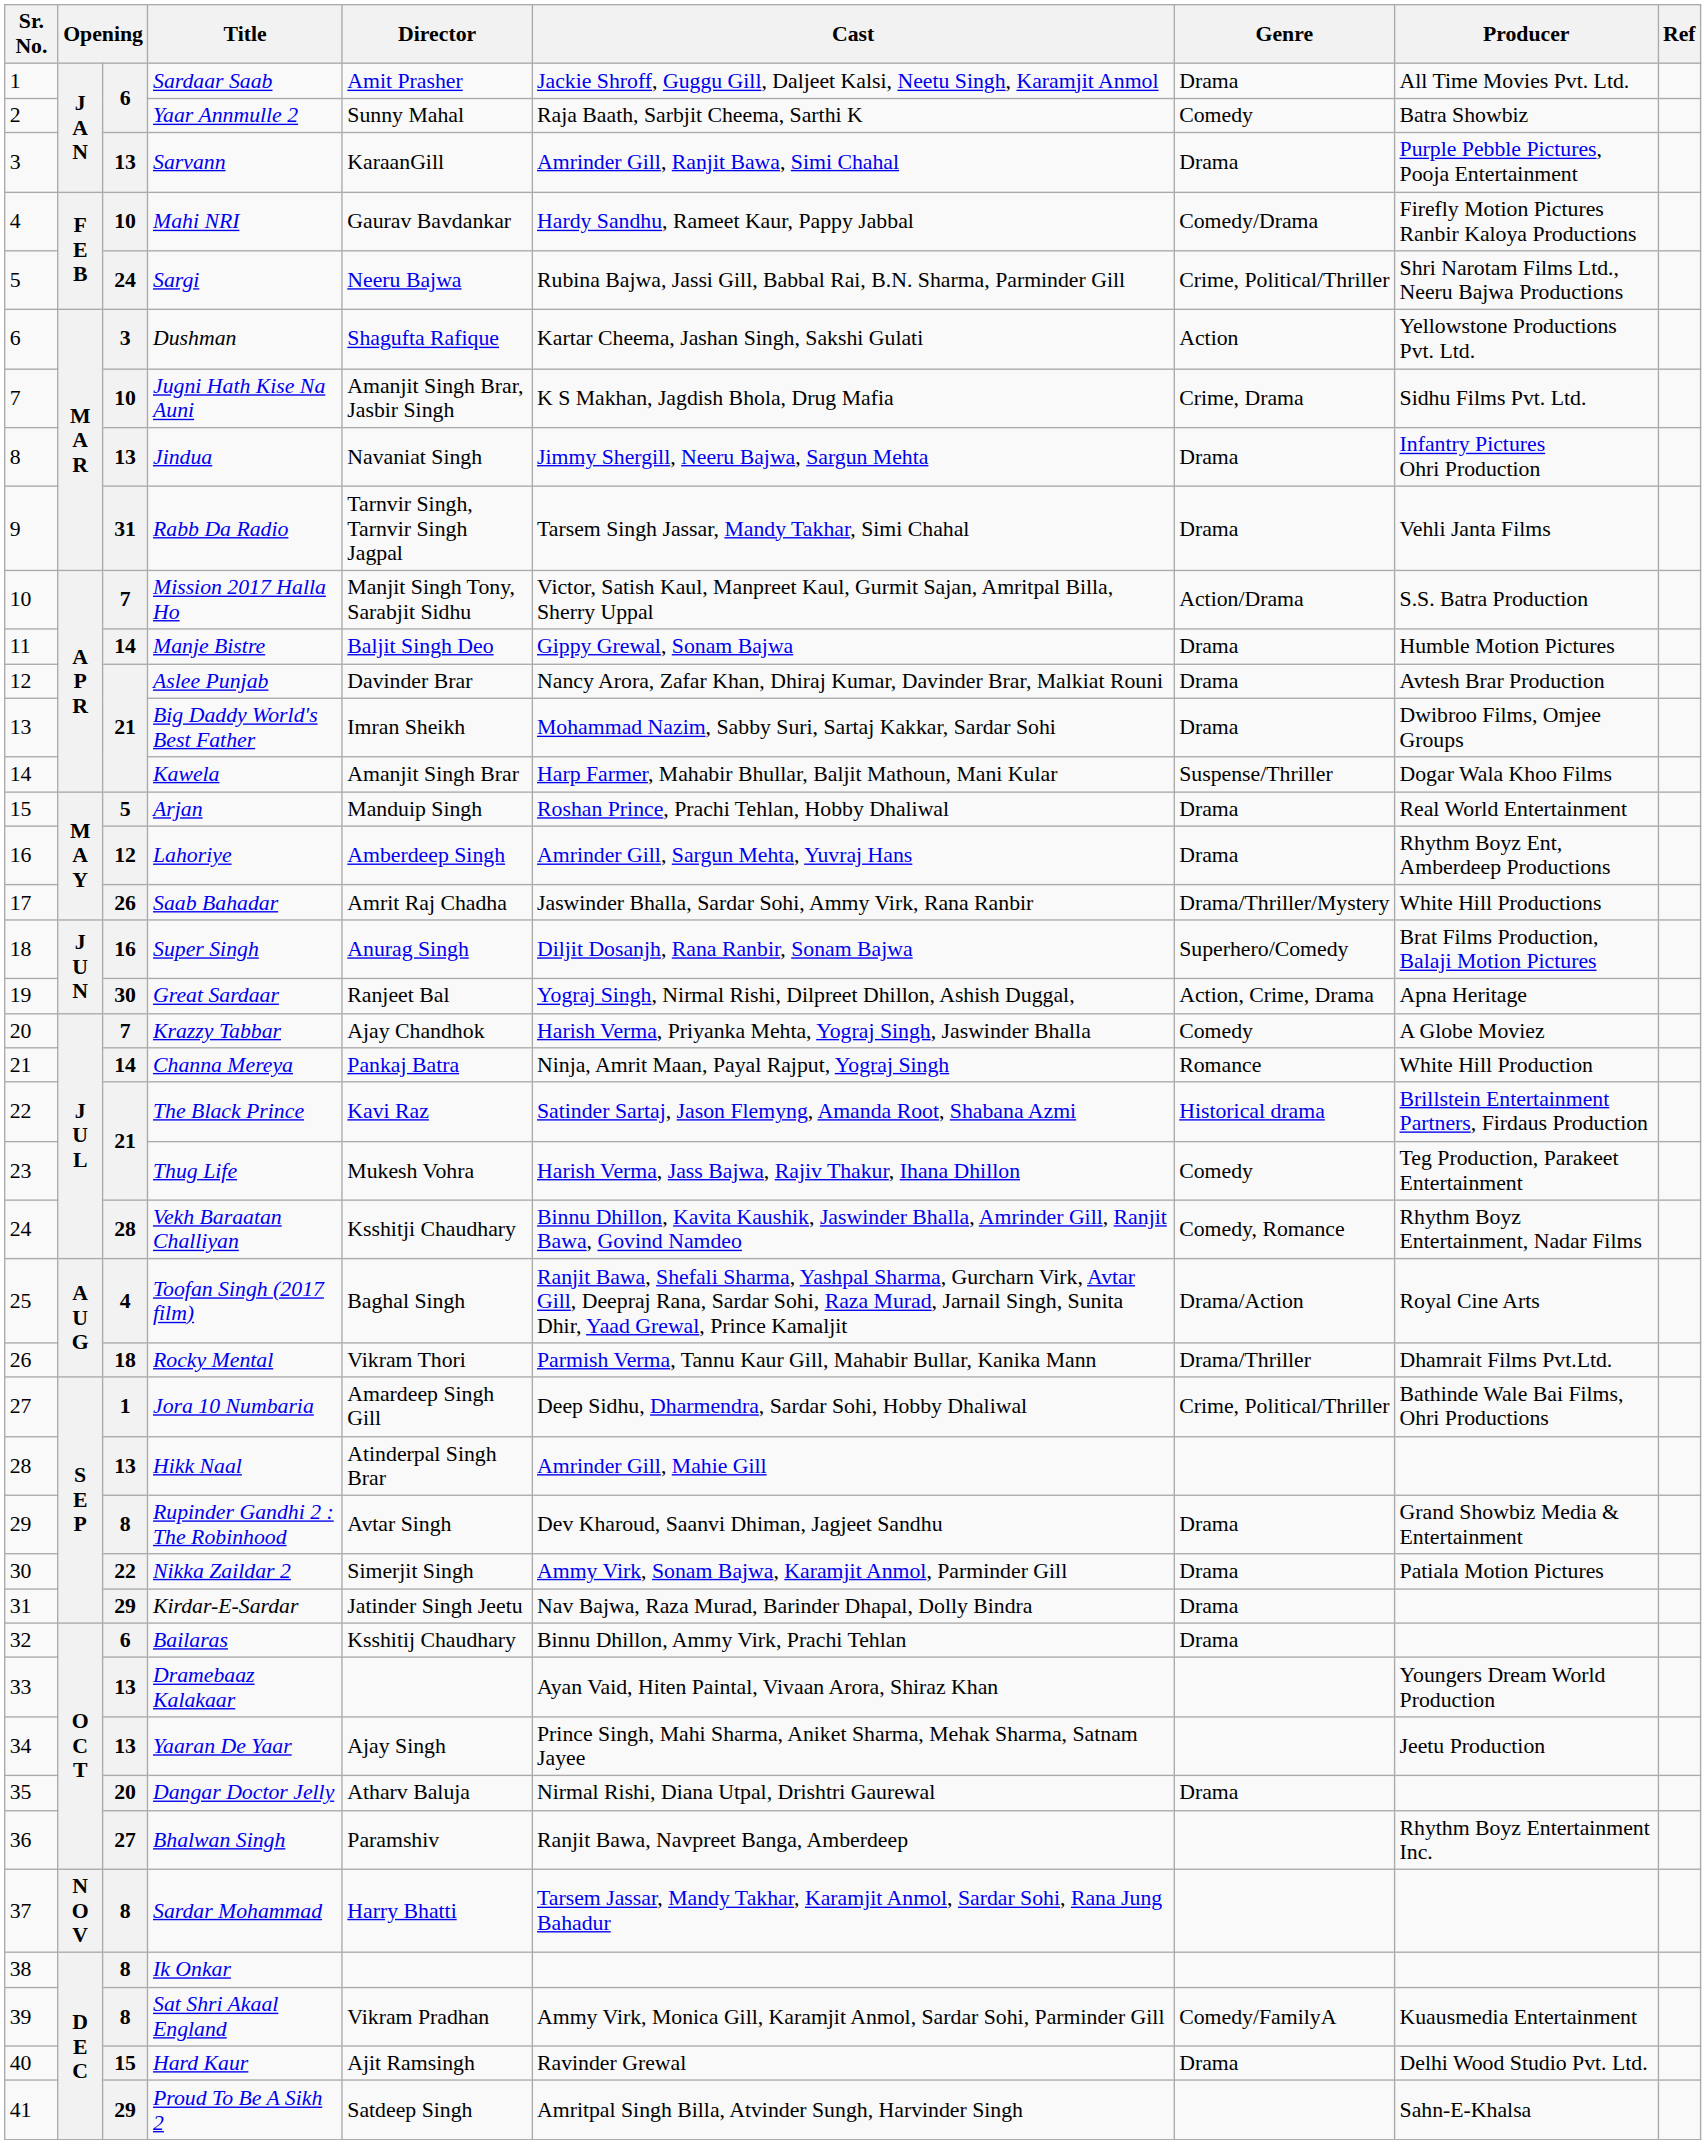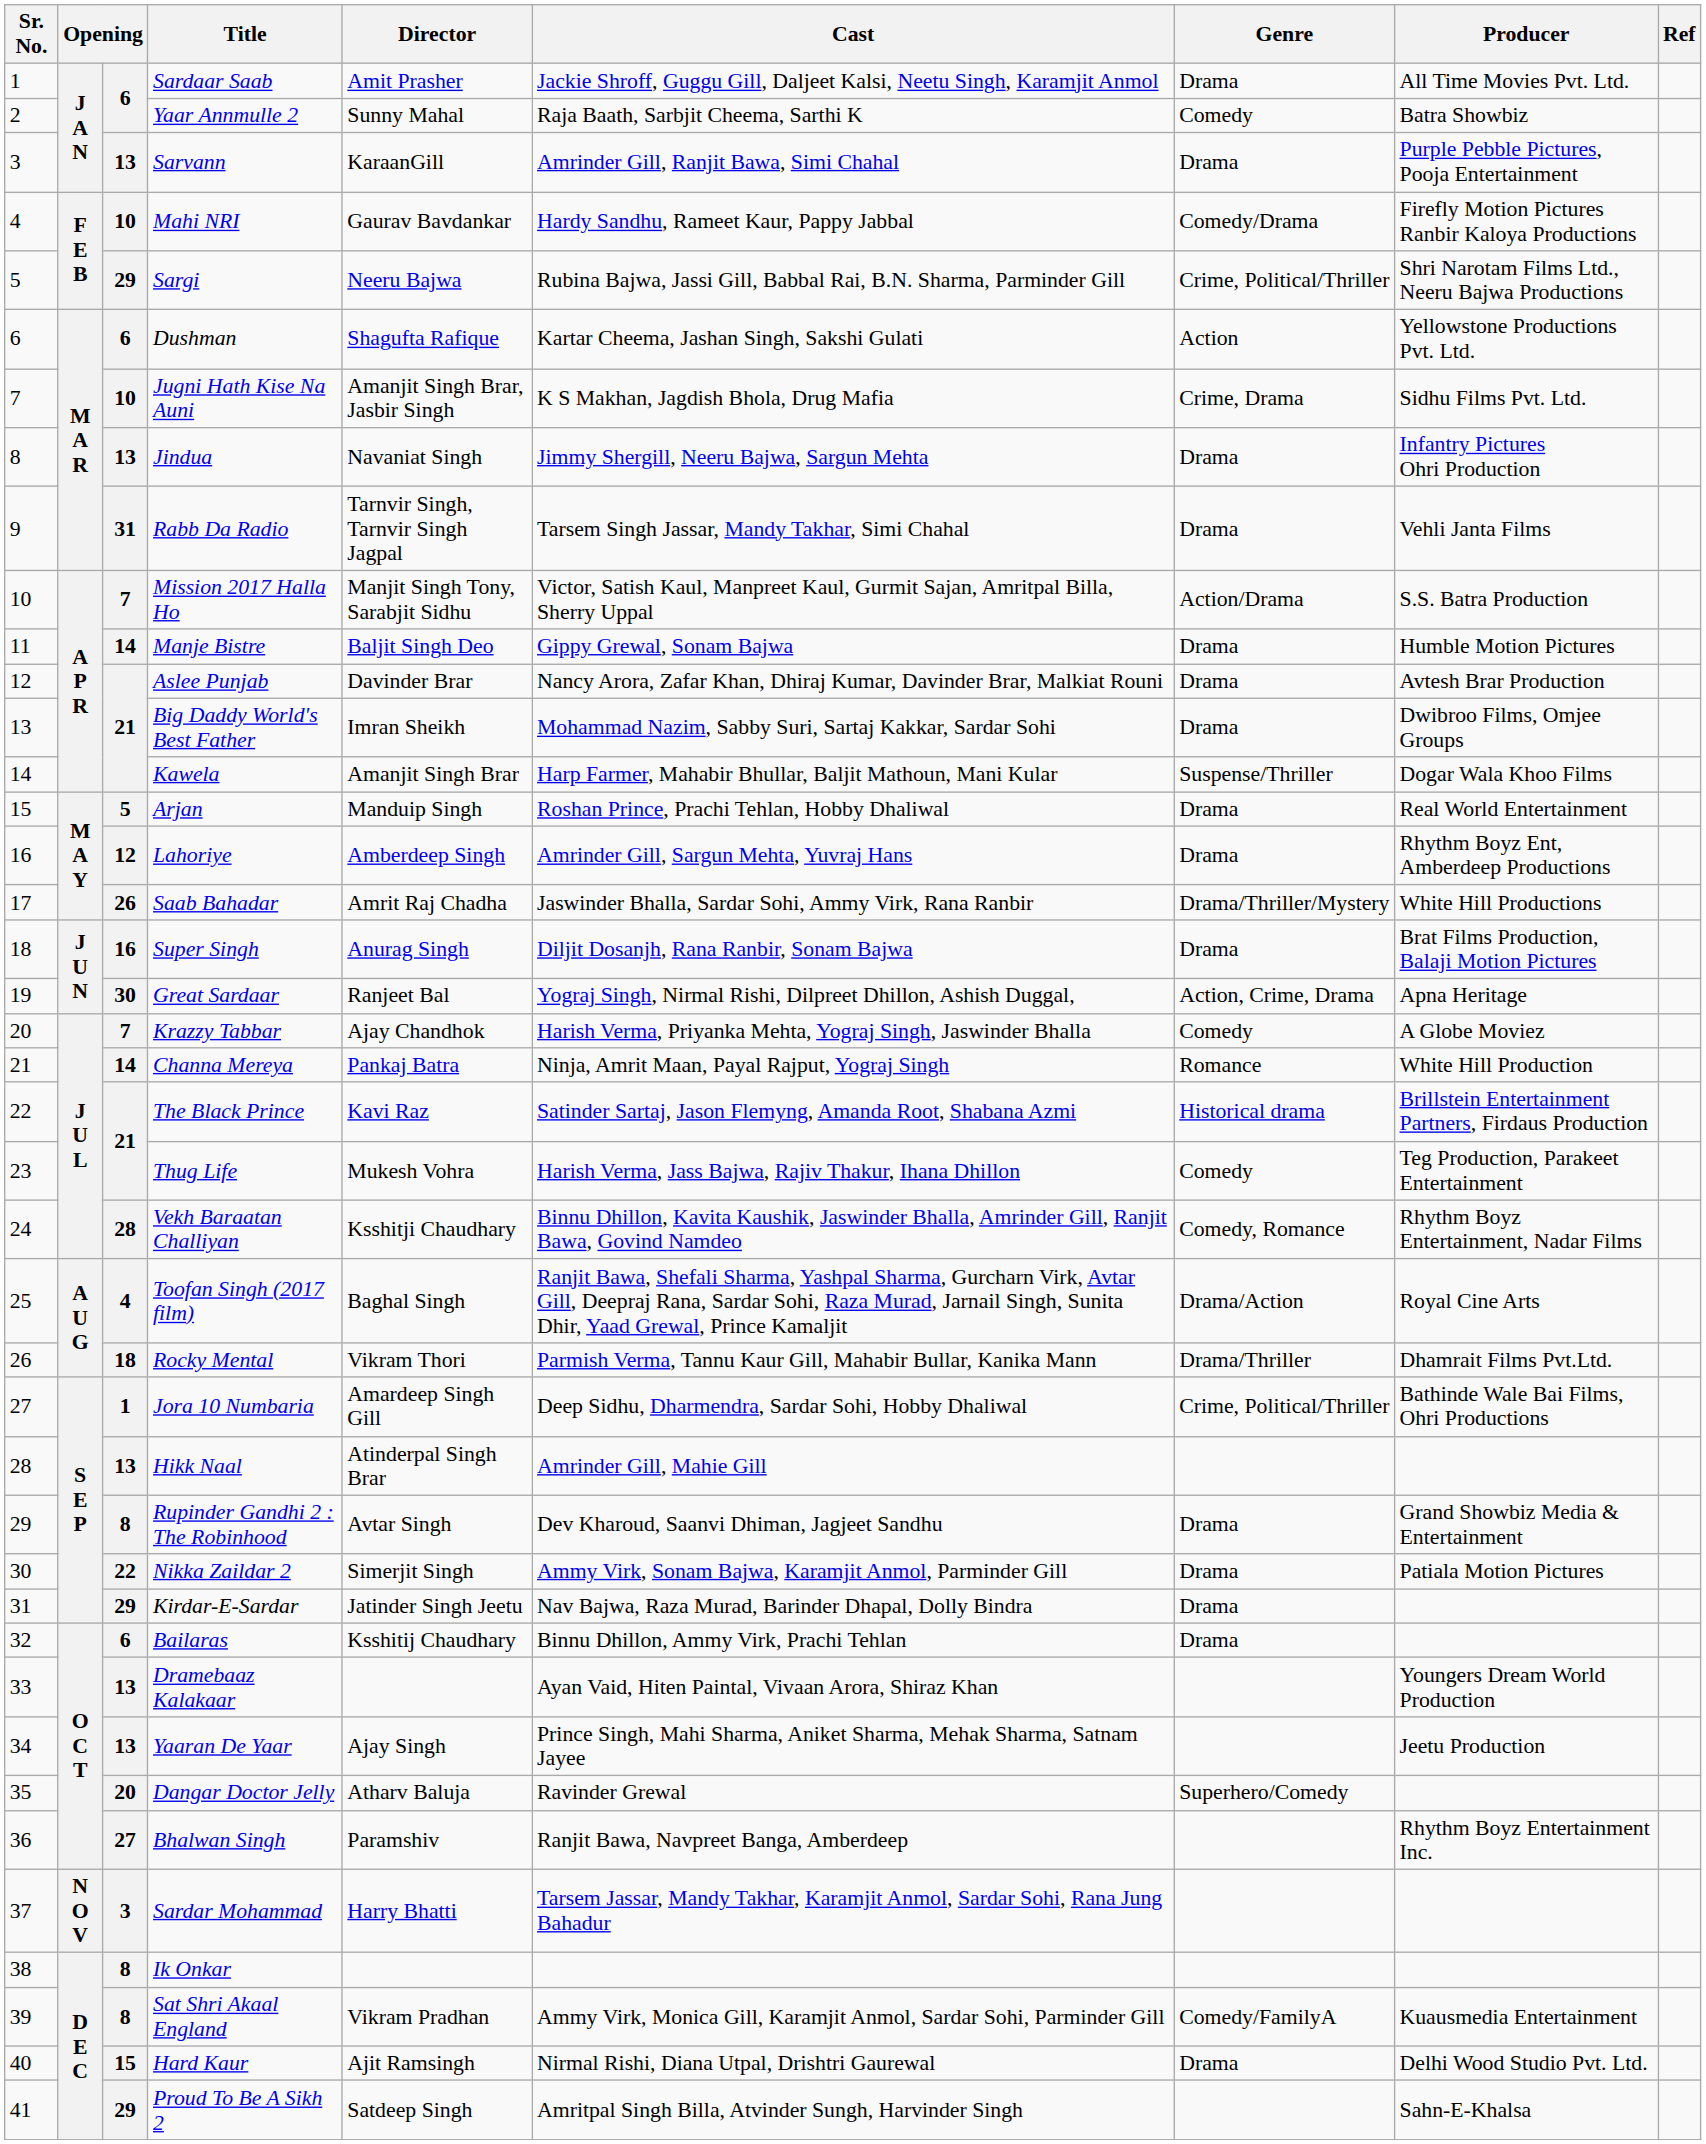Sargi | column 3: 24 -> 29
Dushman | column 3: 3 -> 6
Super Singh | Genre: Superhero/Comedy -> Drama
Dangar Doctor Jelly | Cast: Nirmal Rishi, Diana Utpal, Drishtri Gaurewal -> Ravinder Grewal
Dangar Doctor Jelly | Genre: Drama -> Superhero/Comedy
Sardar Mohammad | column 3: 8 -> 3
Hard Kaur | Cast: Ravinder Grewal -> Nirmal Rishi, Diana Utpal, Drishtri Gaurewal
